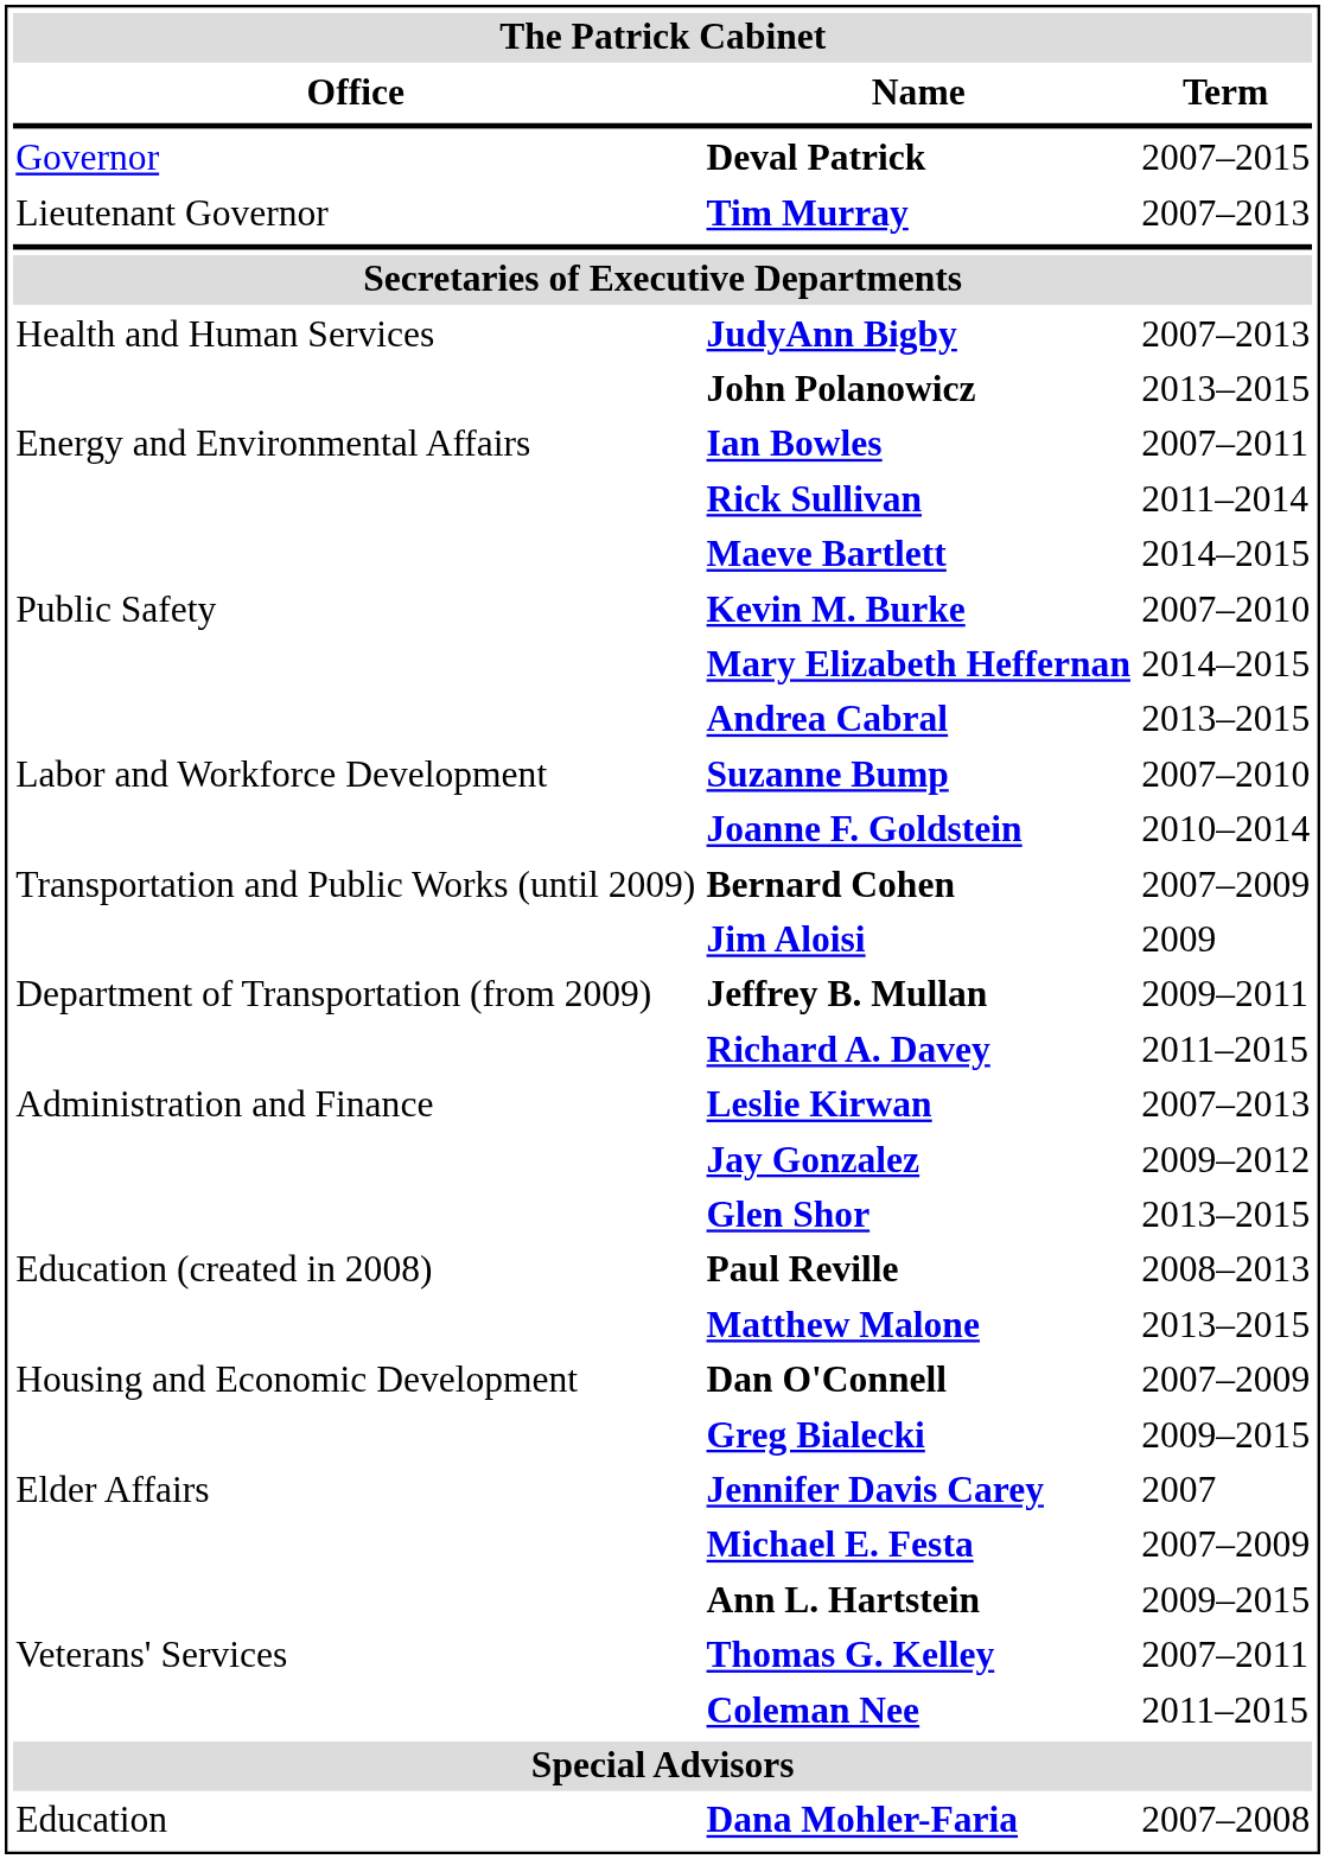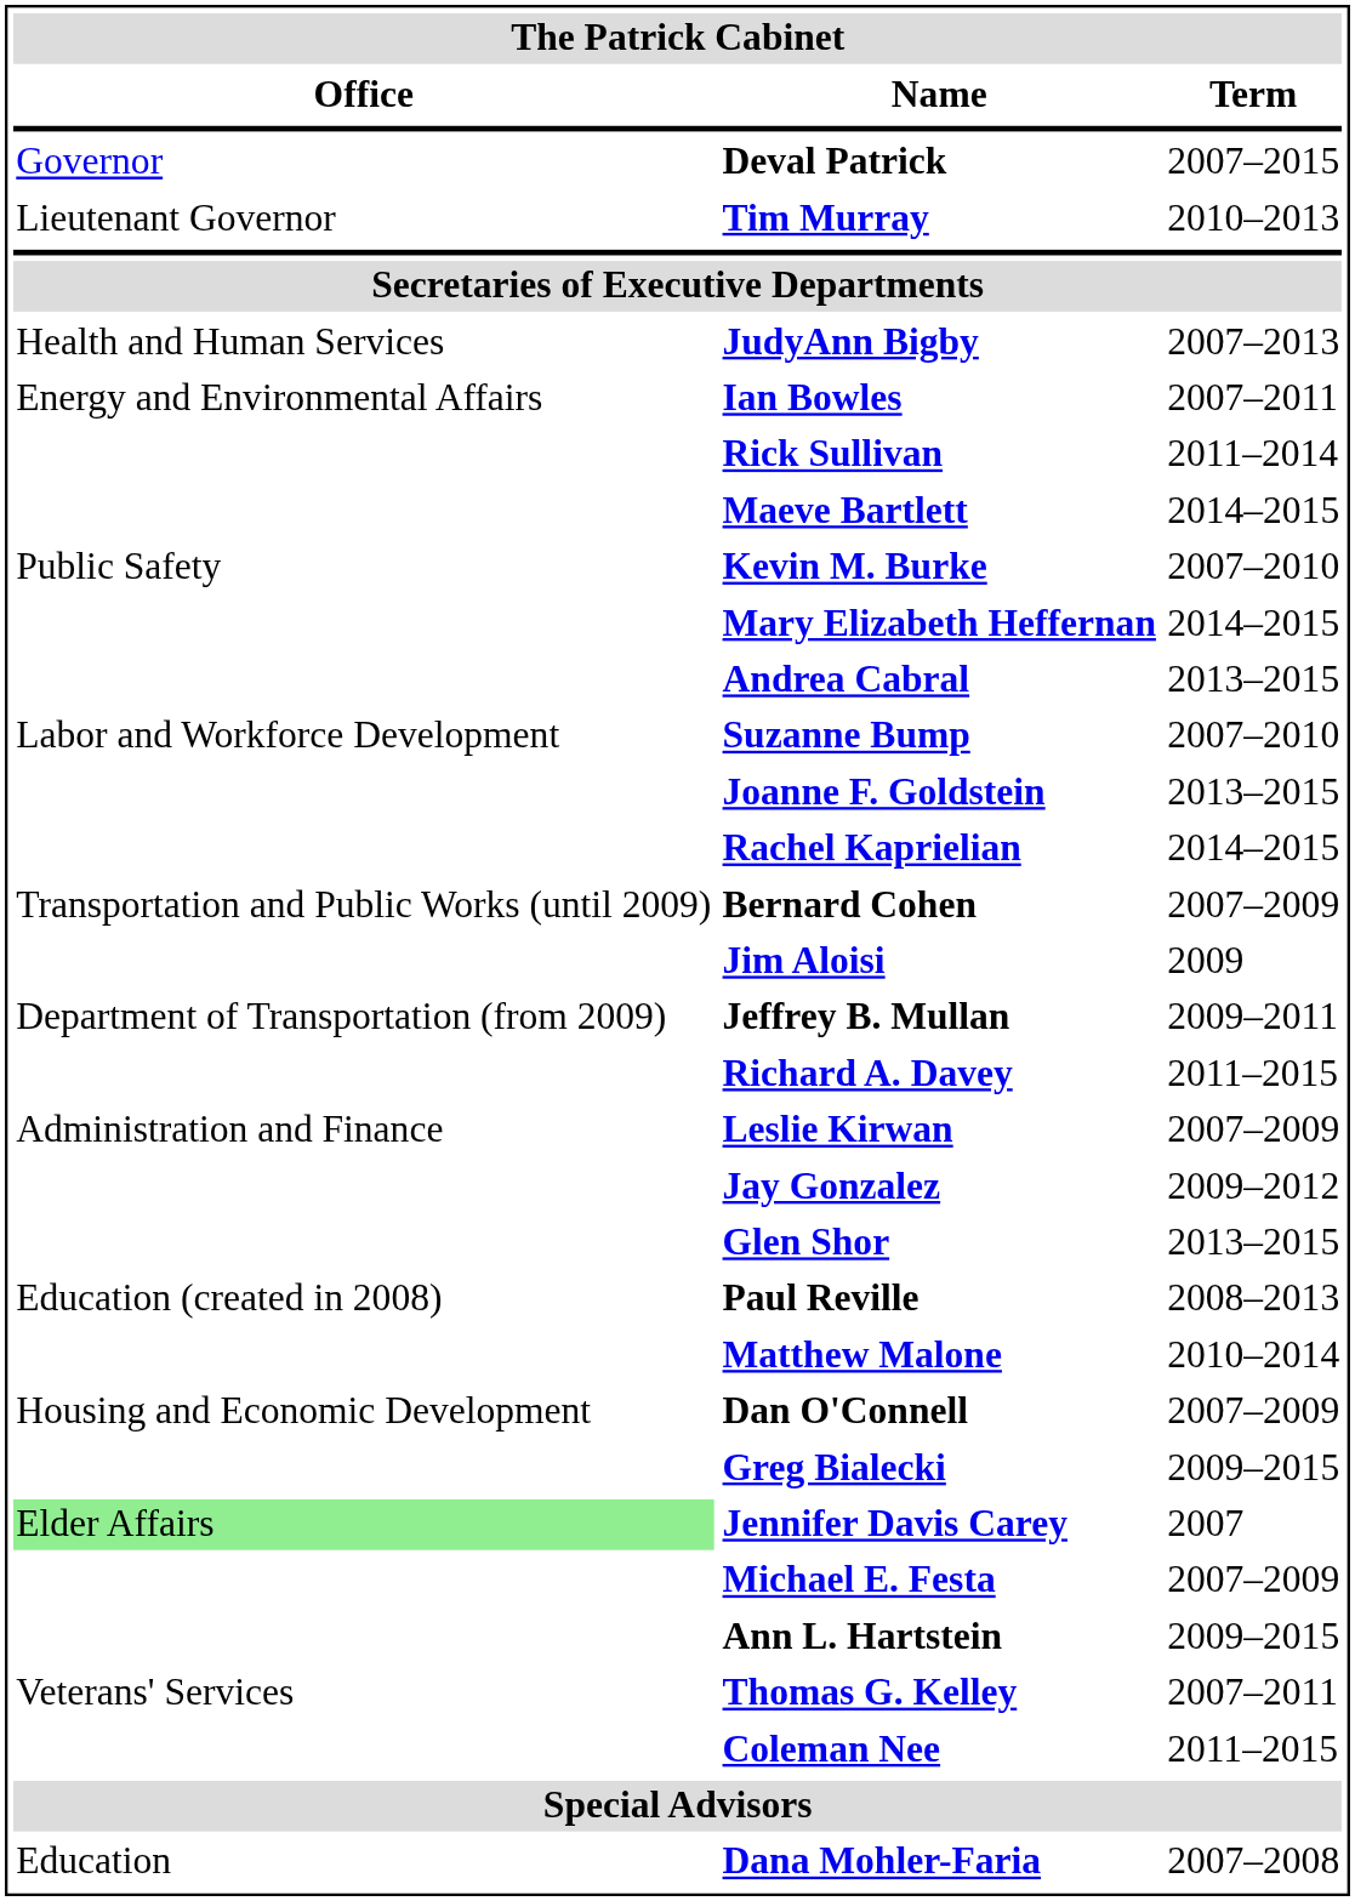Tim Murray | Term: 2007–2013 -> 2010–2013
- row: John Polanowicz | 2013–2015
Joanne F. Goldstein | Term: 2010–2014 -> 2013–2015
+ row: Rachel Kaprielian | 2014–2015
Leslie Kirwan | Term: 2007–2013 -> 2007–2009
Matthew Malone | Term: 2013–2015 -> 2010–2014
Jennifer Davis Carey | Office: no background -> lightgreen background
